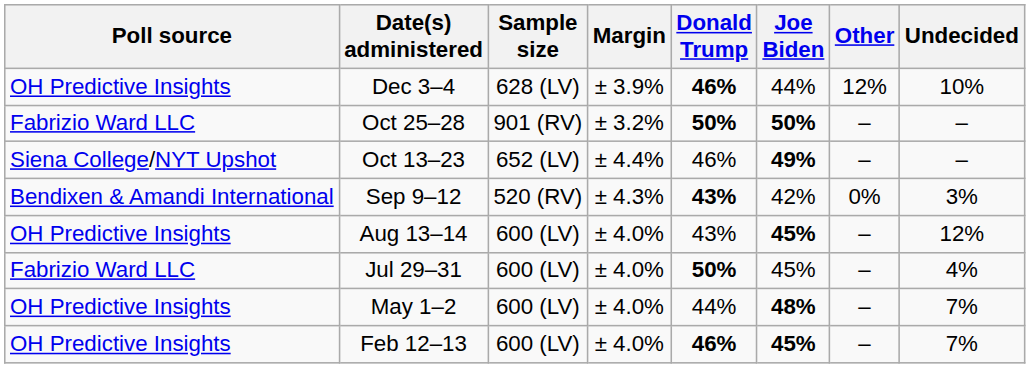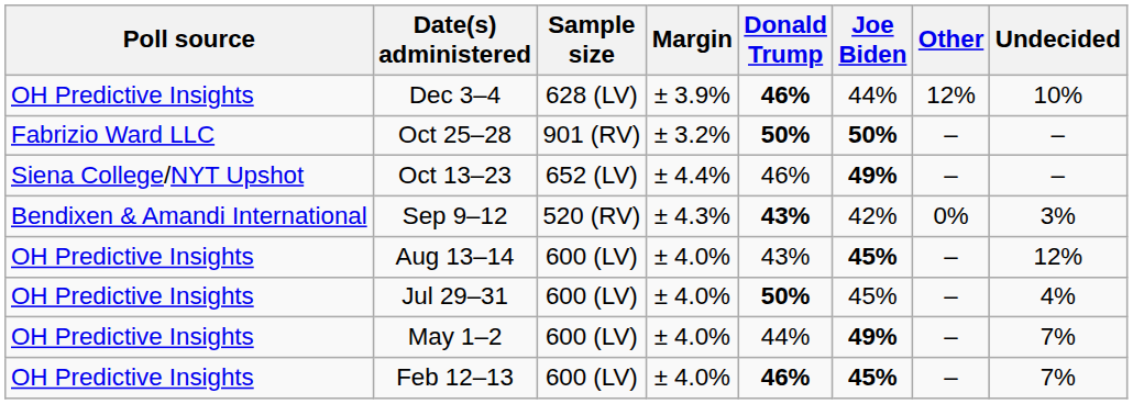Jul 29–31 | Poll source: Fabrizio Ward LLC -> OH Predictive Insights
May 1–2 | Joe Biden: 48% -> 49%
